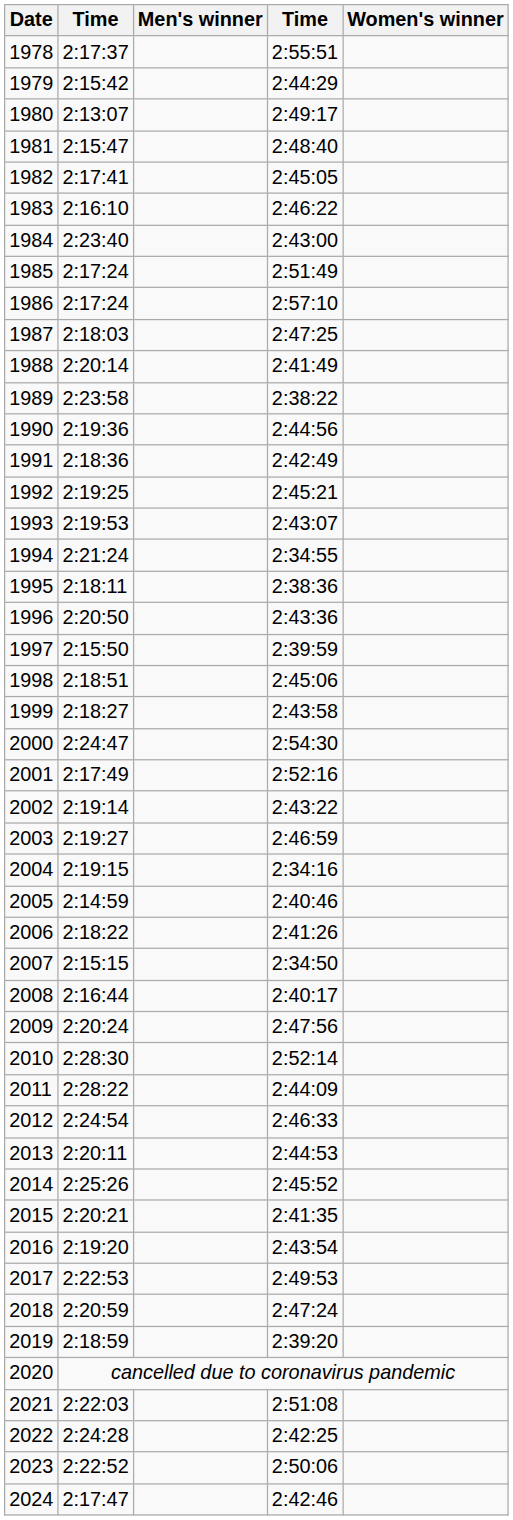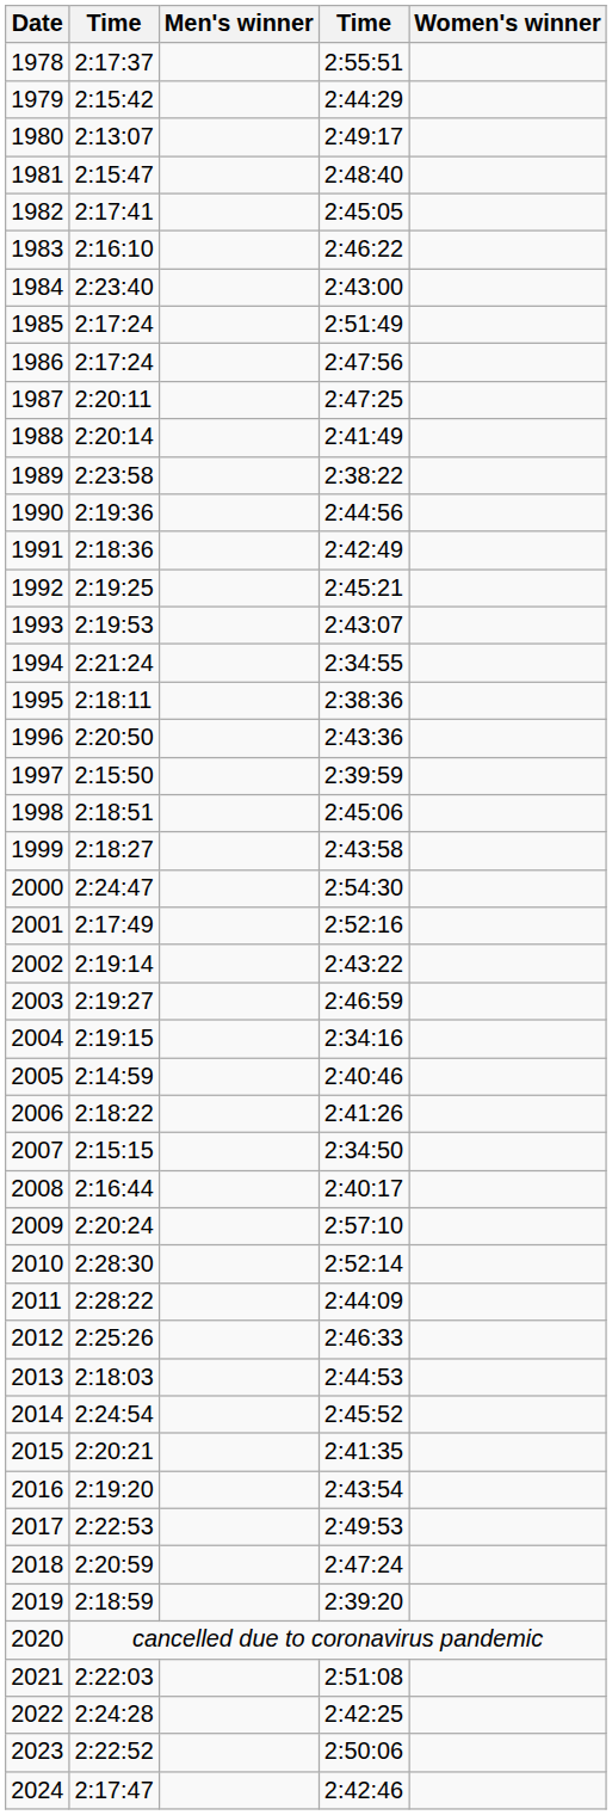1986 | column 4: 2:57:10 -> 2:47:56
1987 | column 2: 2:18:03 -> 2:20:11
2009 | column 4: 2:47:56 -> 2:57:10
2012 | column 2: 2:24:54 -> 2:25:26
2013 | column 2: 2:20:11 -> 2:18:03
2014 | column 2: 2:25:26 -> 2:24:54
